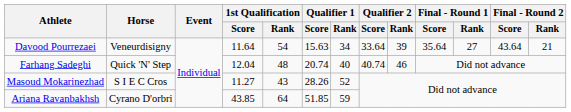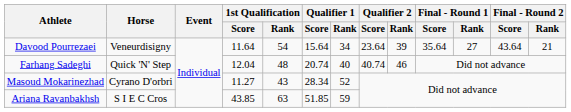Davood Pourrezaei | Qualifier 1 / Score: 15.63 -> 15.64
Davood Pourrezaei | Qualifier 2 / Score: 33.64 -> 23.64
Masoud Mokarinezhad | Horse: S I E C Cros -> Cyrano D'orbri
Masoud Mokarinezhad | Qualifier 1 / Score: 28.26 -> 28.34
Ariana Ravanbakhsh | Horse: Cyrano D'orbri -> S I E C Cros
Ariana Ravanbakhsh | 1st Qualification / Rank: 64 -> 63
